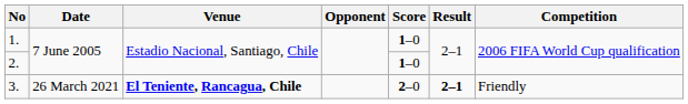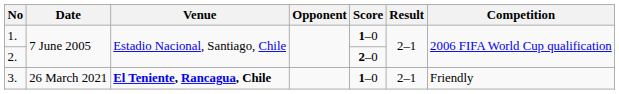2. | Score: 1–0 -> 2–0
3. | Score: 2–0 -> 1–0
3. | Result: bold -> normal
